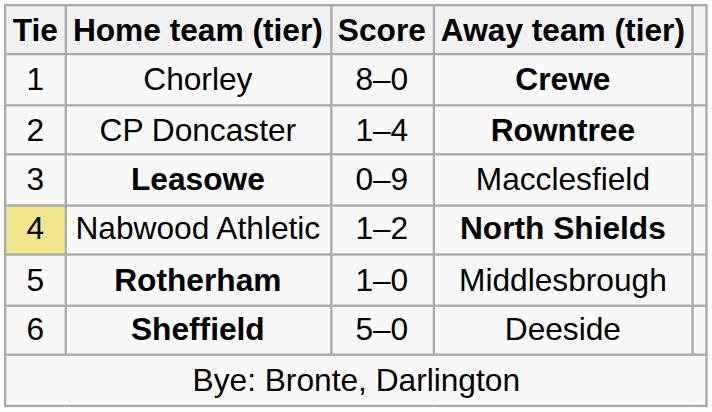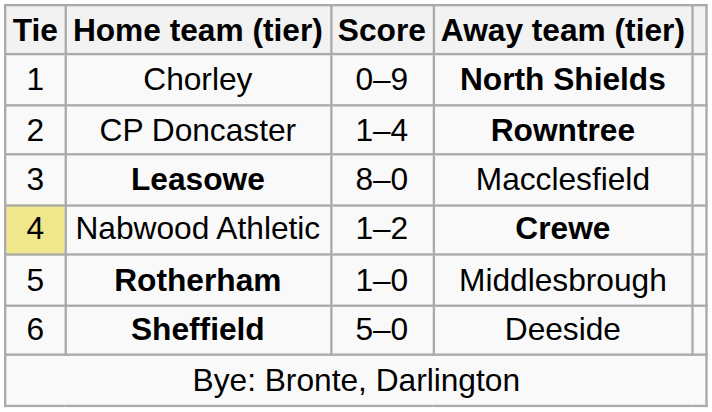Chorley | Score: 8–0 -> 0–9
Chorley | Away team (tier): Crewe -> North Shields
Leasowe | Score: 0–9 -> 8–0
Nabwood Athletic | Away team (tier): North Shields -> Crewe
